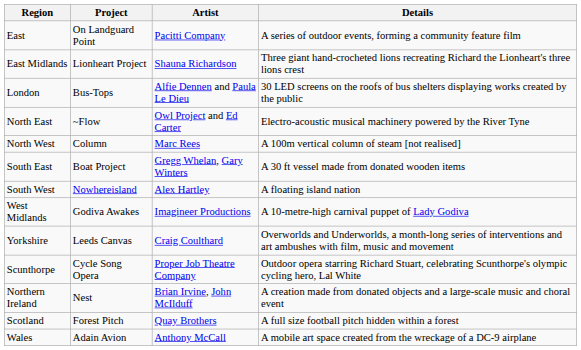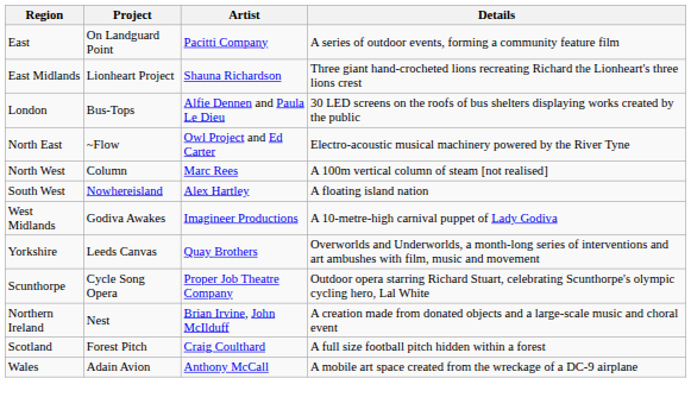- row: South East | Boat Project | Gregg Whelan, Gary Winters | A 30 ft vessel made from donated wooden items
Yorkshire | Artist: Craig Coulthard -> Quay Brothers
Scotland | Artist: Quay Brothers -> Craig Coulthard
